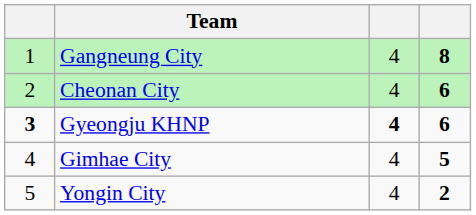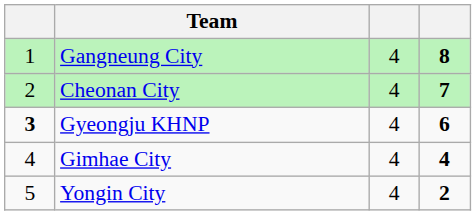Cheonan City | column 4: 6 -> 7
Gyeongju KHNP | column 3: bold -> normal
Gimhae City | column 4: 5 -> 4
